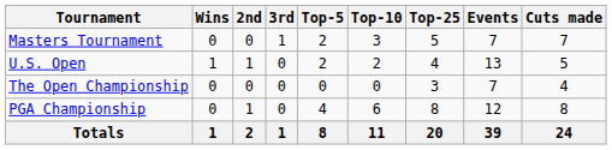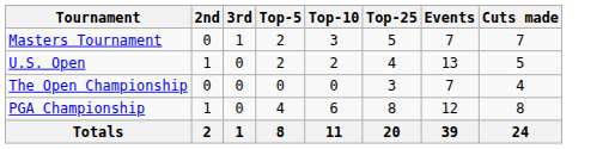- column: Wins | 0 | 1 | 0 | 0 | 1
